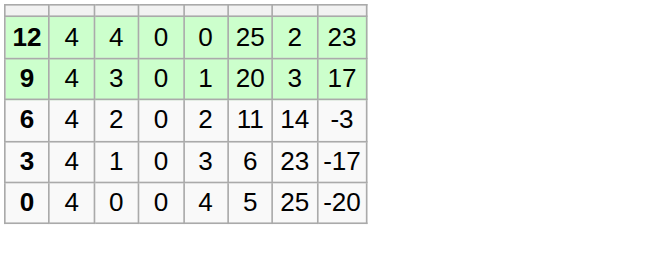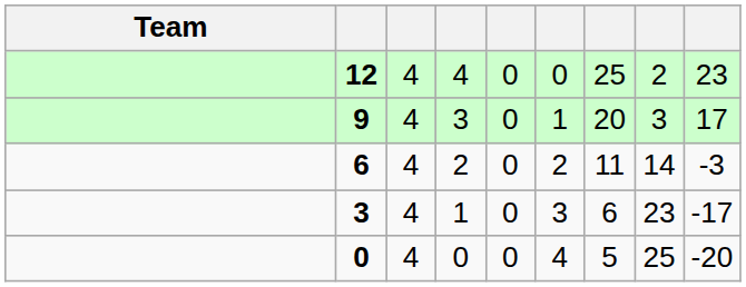+ column: Team
